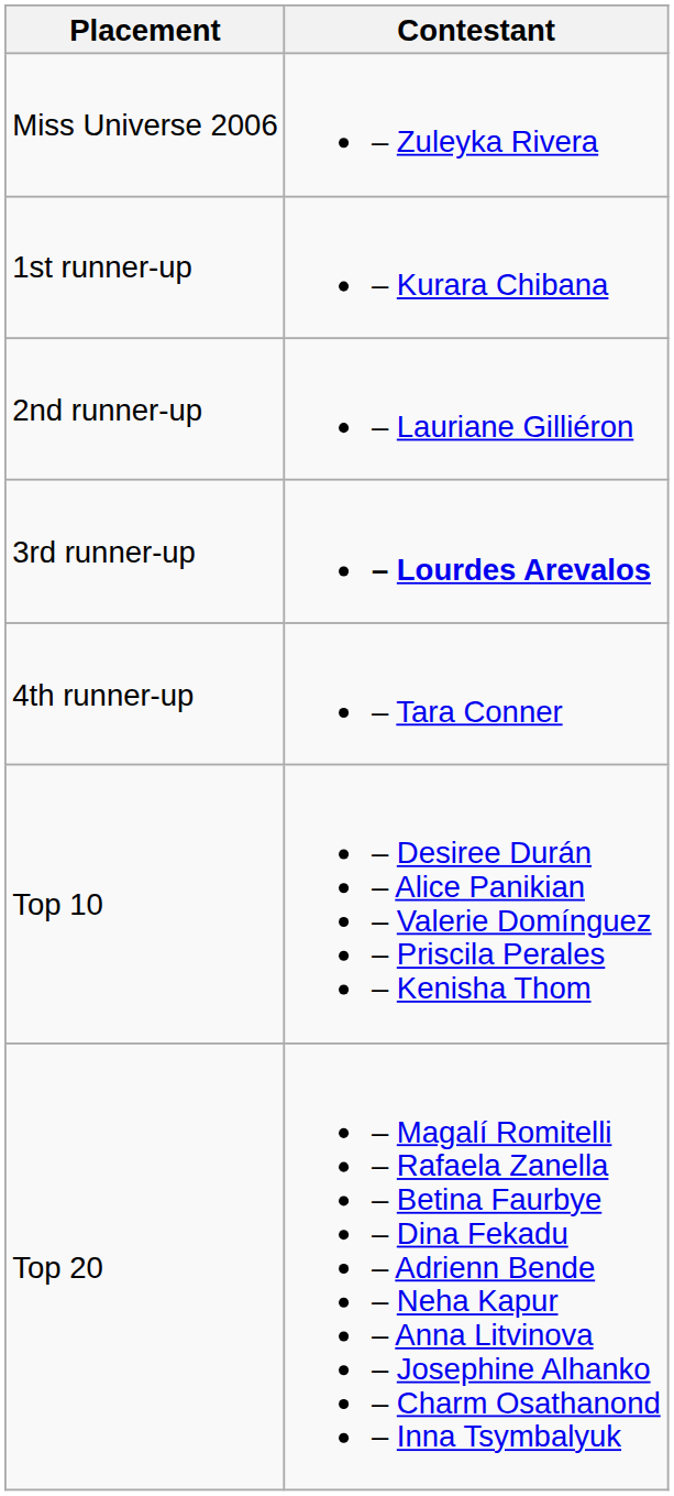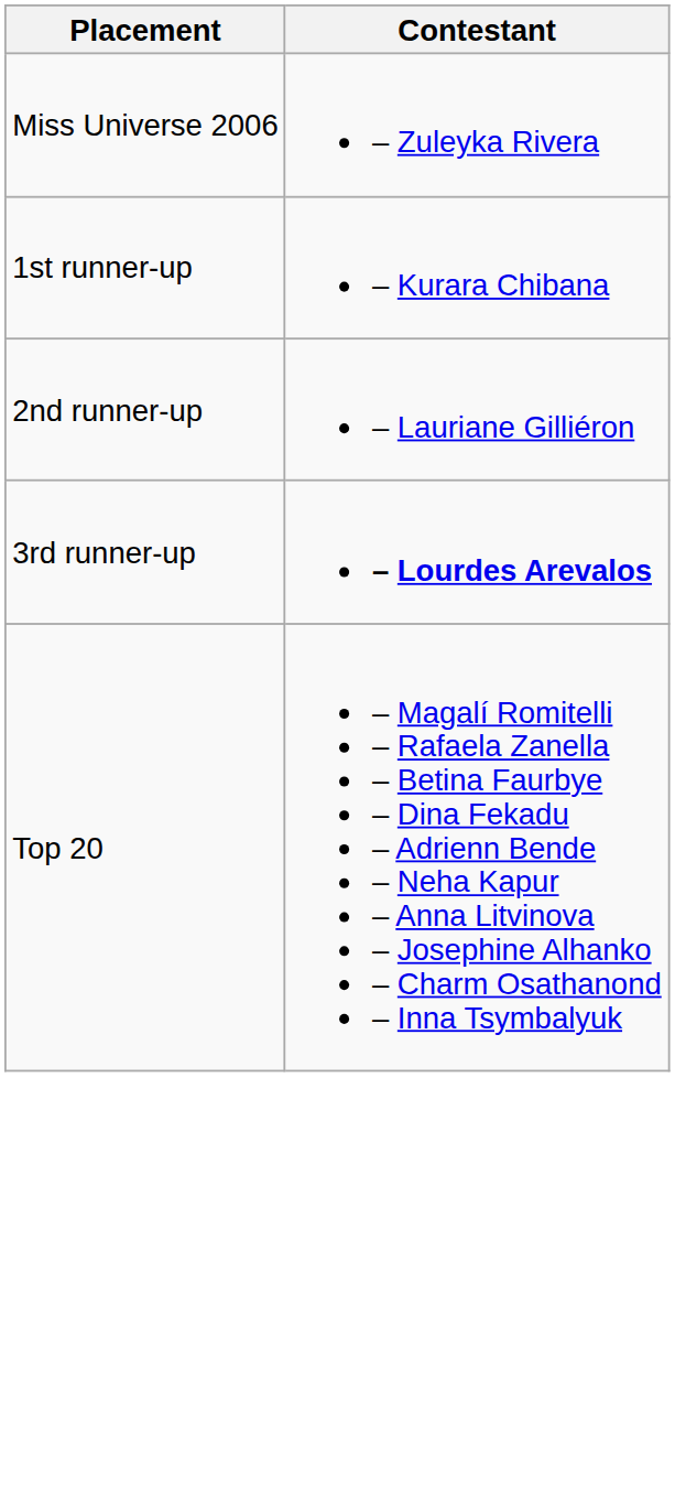- row: 4th runner-up | – Tara Conner
- row: Top 10 | – Desiree Durán – Alice Panikian – Valerie Domínguez – Priscila Perales – Kenisha Thom
